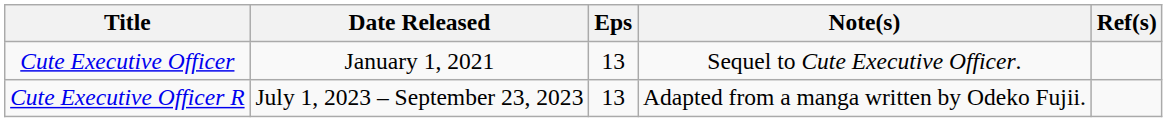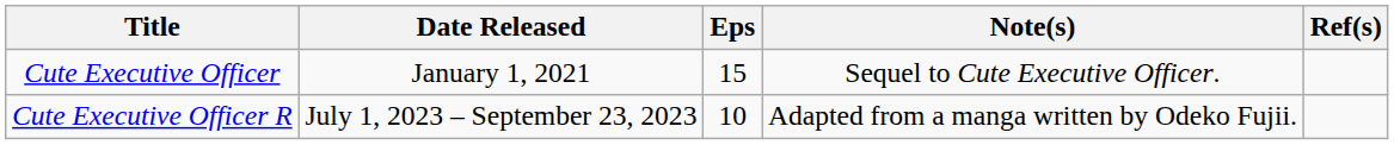Cute Executive Officer | Eps: 13 -> 15
Cute Executive Officer R | Eps: 13 -> 10
